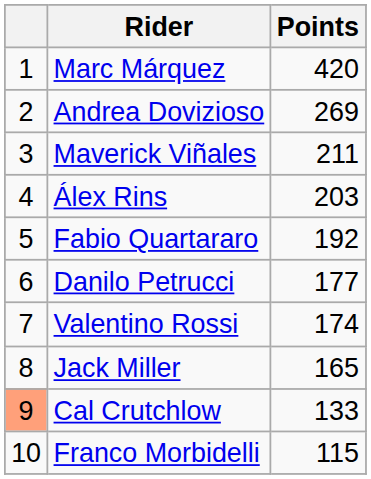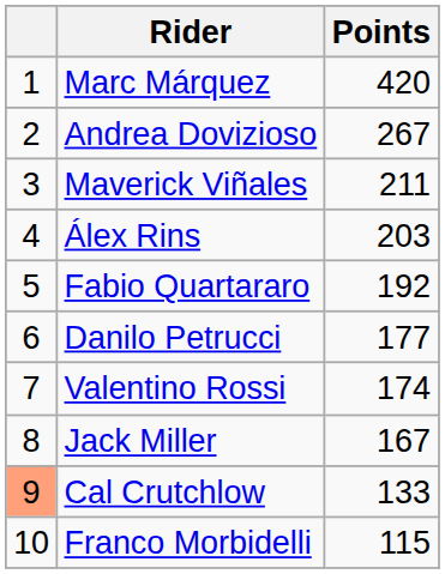Andrea Dovizioso | Points: 269 -> 267
Jack Miller | Points: 165 -> 167
